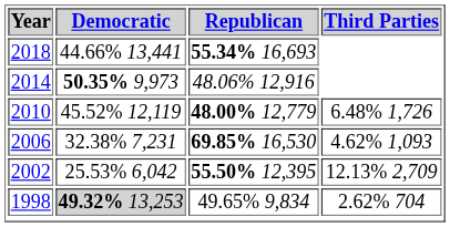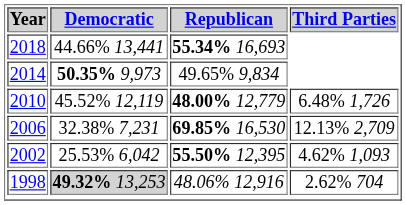2014 | Republican: 48.06% 12,916 -> 49.65% 9,834
2006 | Third Parties: 4.62% 1,093 -> 12.13% 2,709
2002 | Third Parties: 12.13% 2,709 -> 4.62% 1,093
1998 | Republican: 49.65% 9,834 -> 48.06% 12,916
